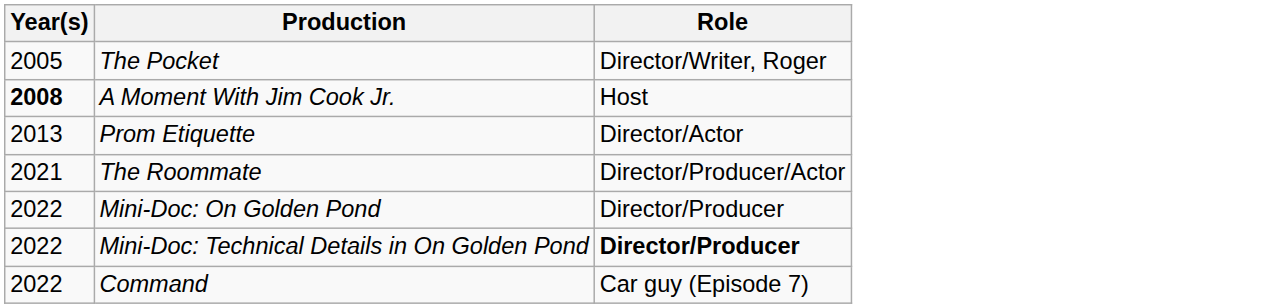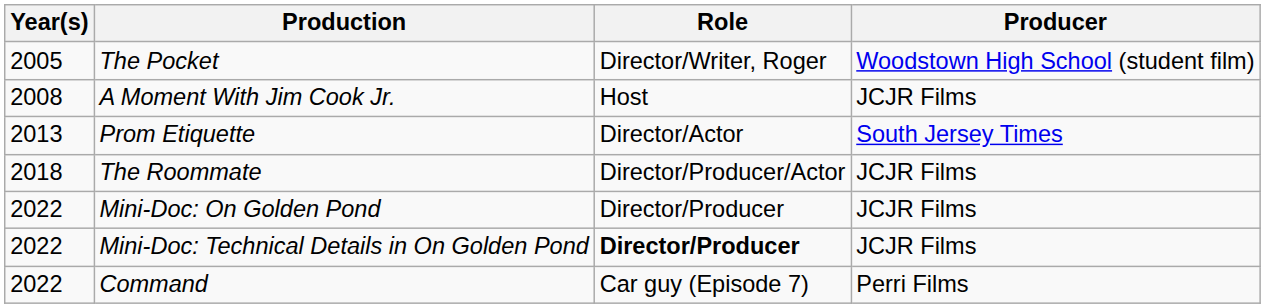+ column: Producer | Woodstown High School (student film) | JCJR Films | South Jersey Times | JCJR Films | JCJR Films | JCJR Films | Perri Films
A Moment With Jim Cook Jr. | Year(s): bold -> normal
The Roommate | Year(s): 2021 -> 2018
